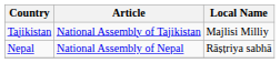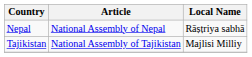rows swapped: Tajikistan <-> Nepal
